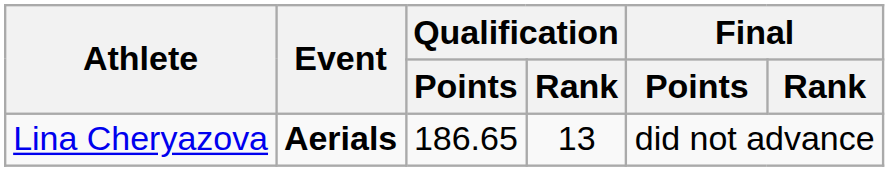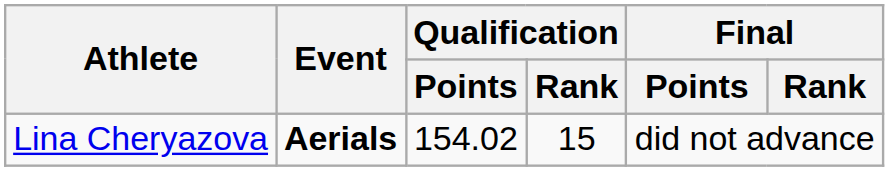Lina Cheryazova | Qualification / Points: 186.65 -> 154.02
Lina Cheryazova | Qualification / Rank: 13 -> 15
